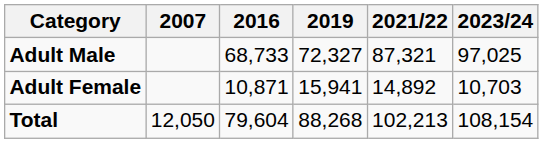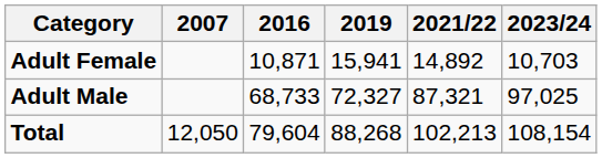rows swapped: Adult Male <-> Adult Female
